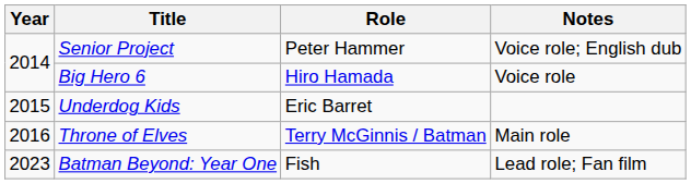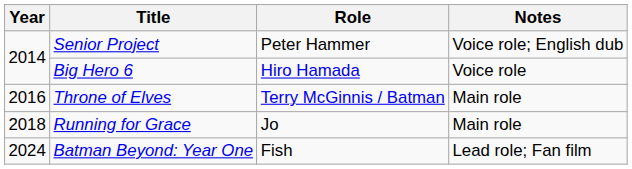- row: 2015 | Underdog Kids | Eric Barret
+ row: 2018 | Running for Grace | Jo | Main role
Batman Beyond: Year One | Year: 2023 -> 2024
